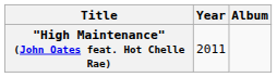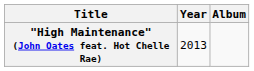"High Maintenance" (John Oates feat. Hot Chelle Rae) | Year: 2011 -> 2013
